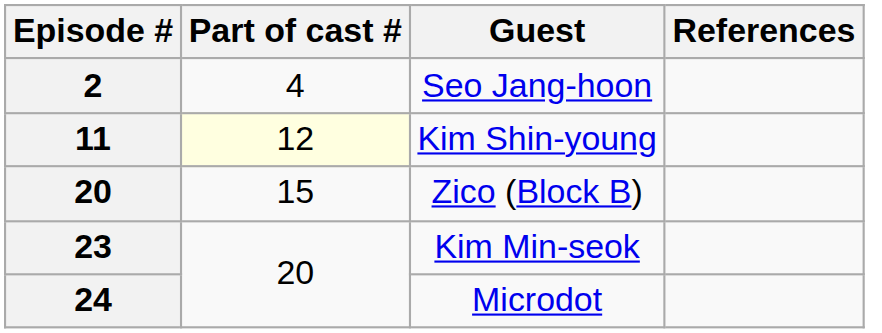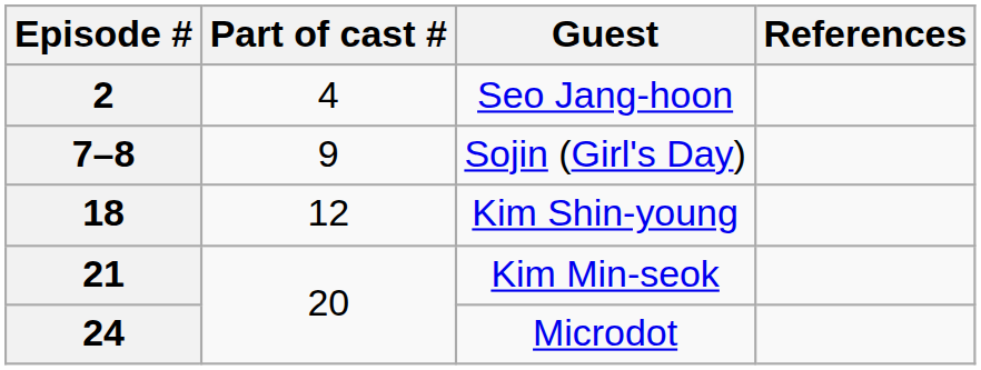+ row: 7–8 | 9 | Sojin (Girl's Day)
Kim Shin-young | Episode #: 11 -> 18
Kim Shin-young | Part of cast #: lightyellow background -> no background
- row: 20 | 15 | Zico (Block B)
Kim Min-seok | Episode #: 23 -> 21
